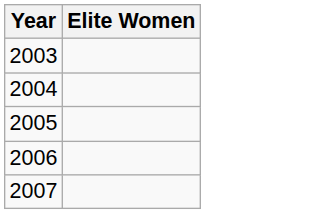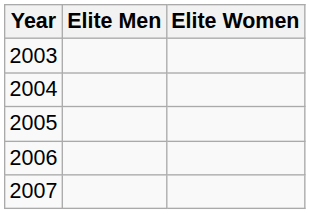+ column: Elite Men
